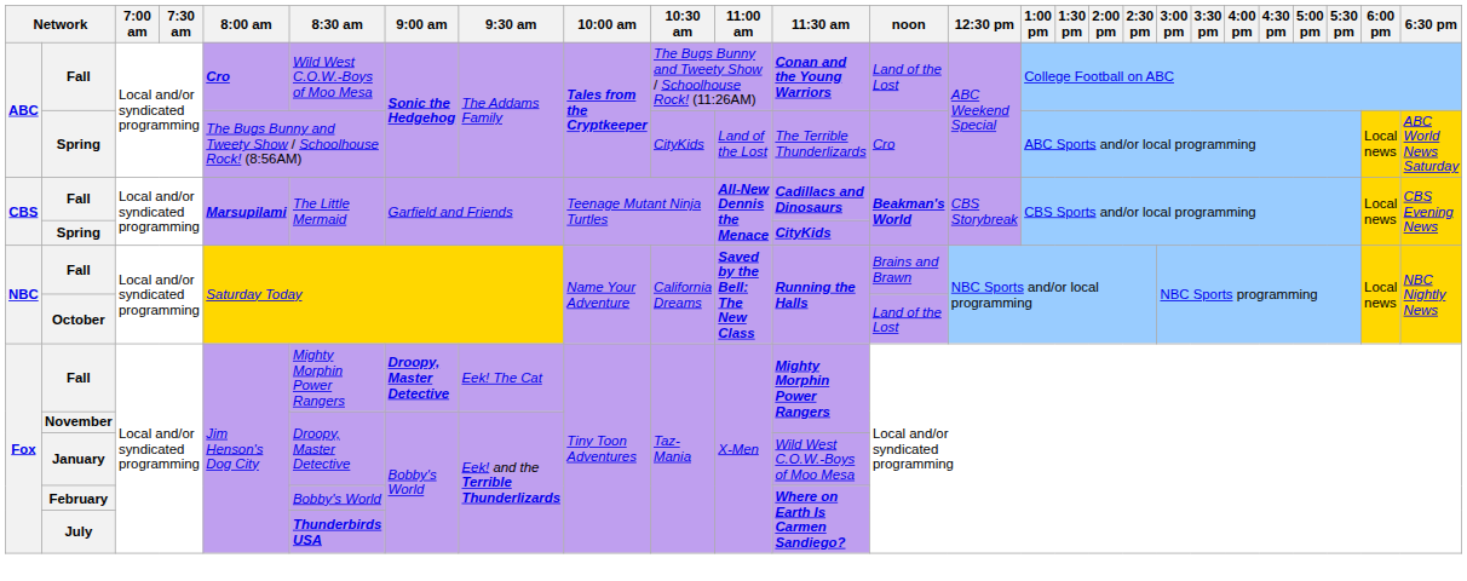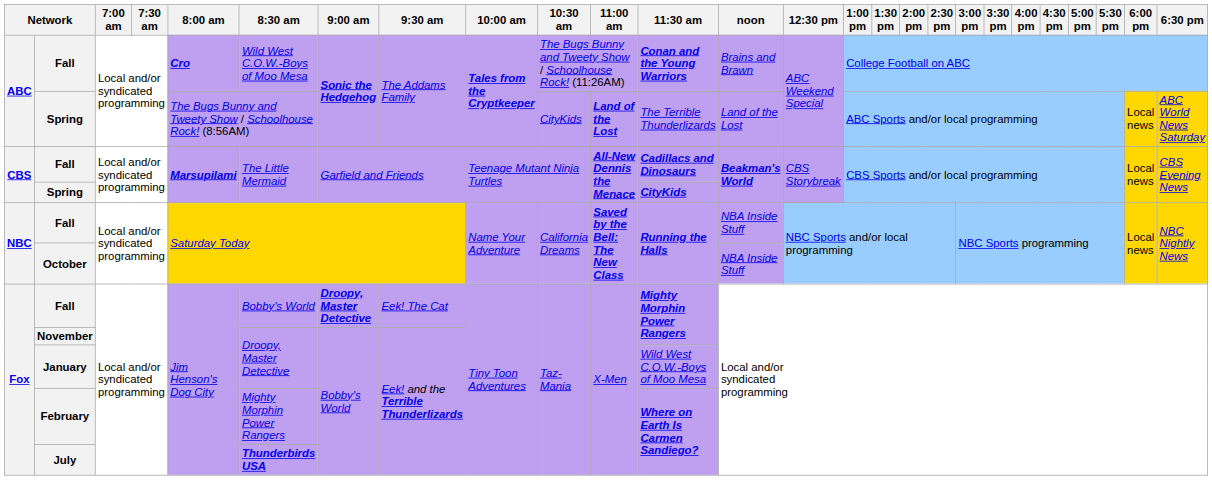ABC / Fall | noon: Land of the Lost -> Brains and Brawn
ABC / Spring | 11:00 am: normal -> bold
ABC / Spring | noon: Cro -> Land of the Lost
NBC / Fall | noon: Brains and Brawn -> NBA Inside Stuff
October | noon: Land of the Lost -> NBA Inside Stuff
Fox / Fall | 8:30 am: Mighty Morphin Power Rangers -> Bobby's World
February | 8:30 am: Bobby's World -> Mighty Morphin Power Rangers
